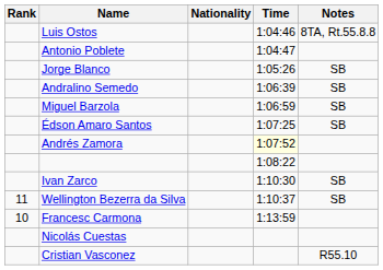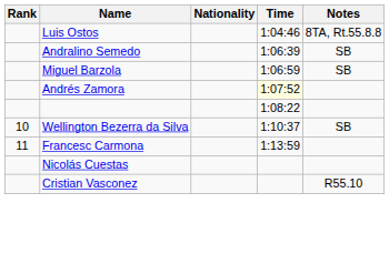- row: Antonio Poblete | 1:04:47
- row: Jorge Blanco | 1:05:26 | SB
- row: Édson Amaro Santos | 1:07:25 | SB
- row: Ivan Zarco | 1:10:30 | SB
Wellington Bezerra da Silva | Rank: 11 -> 10
Francesc Carmona | Rank: 10 -> 11
